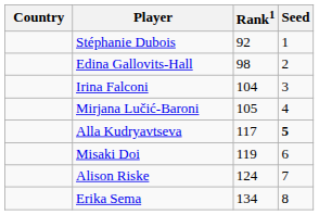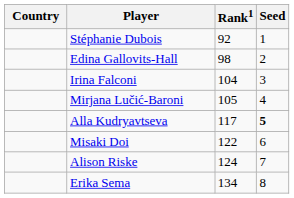Misaki Doi | Rank1: 119 -> 122
